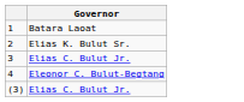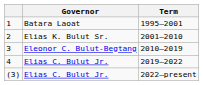+ column: Term | 1995–2001 | 2001–2010 | 2010–2019 | 2019–2022 | 2022–present
3 | Governor: Elias C. Bulut Jr. -> Eleonor C. Bulut-Begtang
4 | Governor: Eleonor C. Bulut-Begtang -> Elias C. Bulut Jr.
